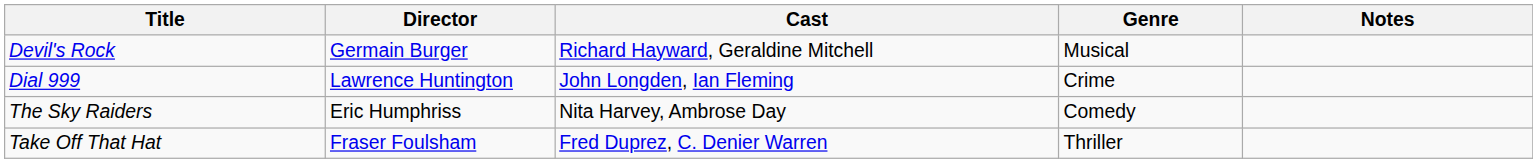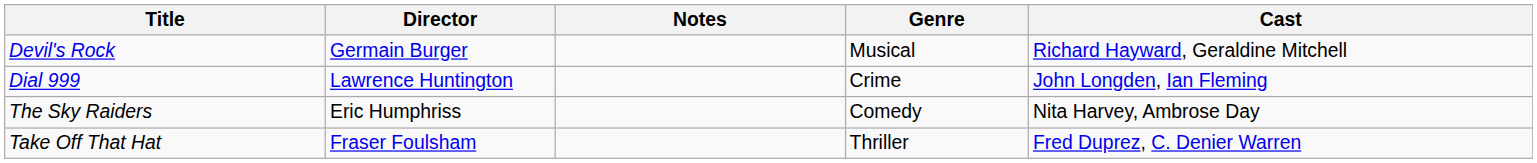columns swapped: Cast <-> Notes
